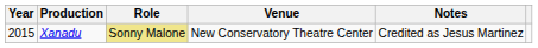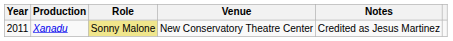Xanadu | Year: 2015 -> 2011
